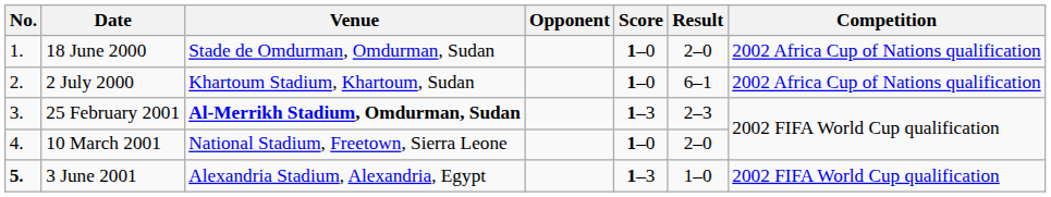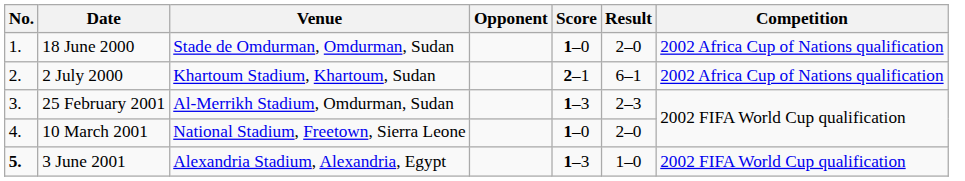2 July 2000 | Score: 1–0 -> 2–1
25 February 2001 | Venue: bold -> normal
